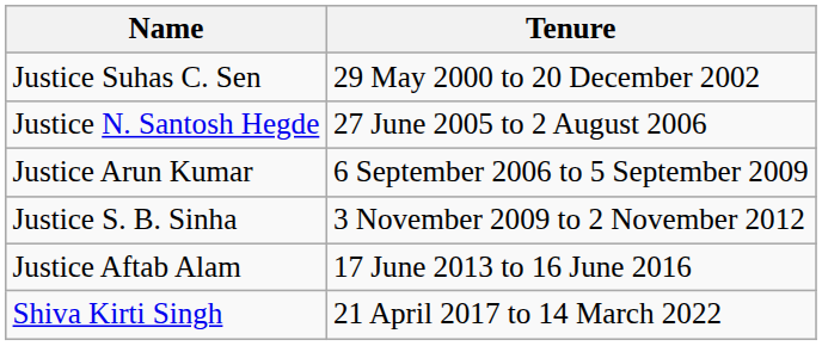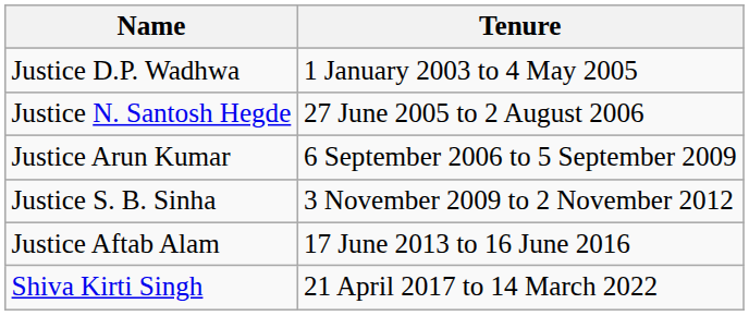- row: Justice Suhas C. Sen | 29 May 2000 to 20 December 2002
+ row: Justice D.P. Wadhwa | 1 January 2003 to 4 May 2005
